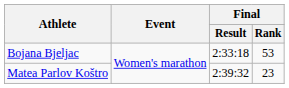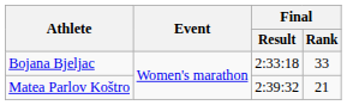Bojana Bjeljac | Final / Rank: 53 -> 33
Matea Parlov Koštro | Final / Rank: 23 -> 21
